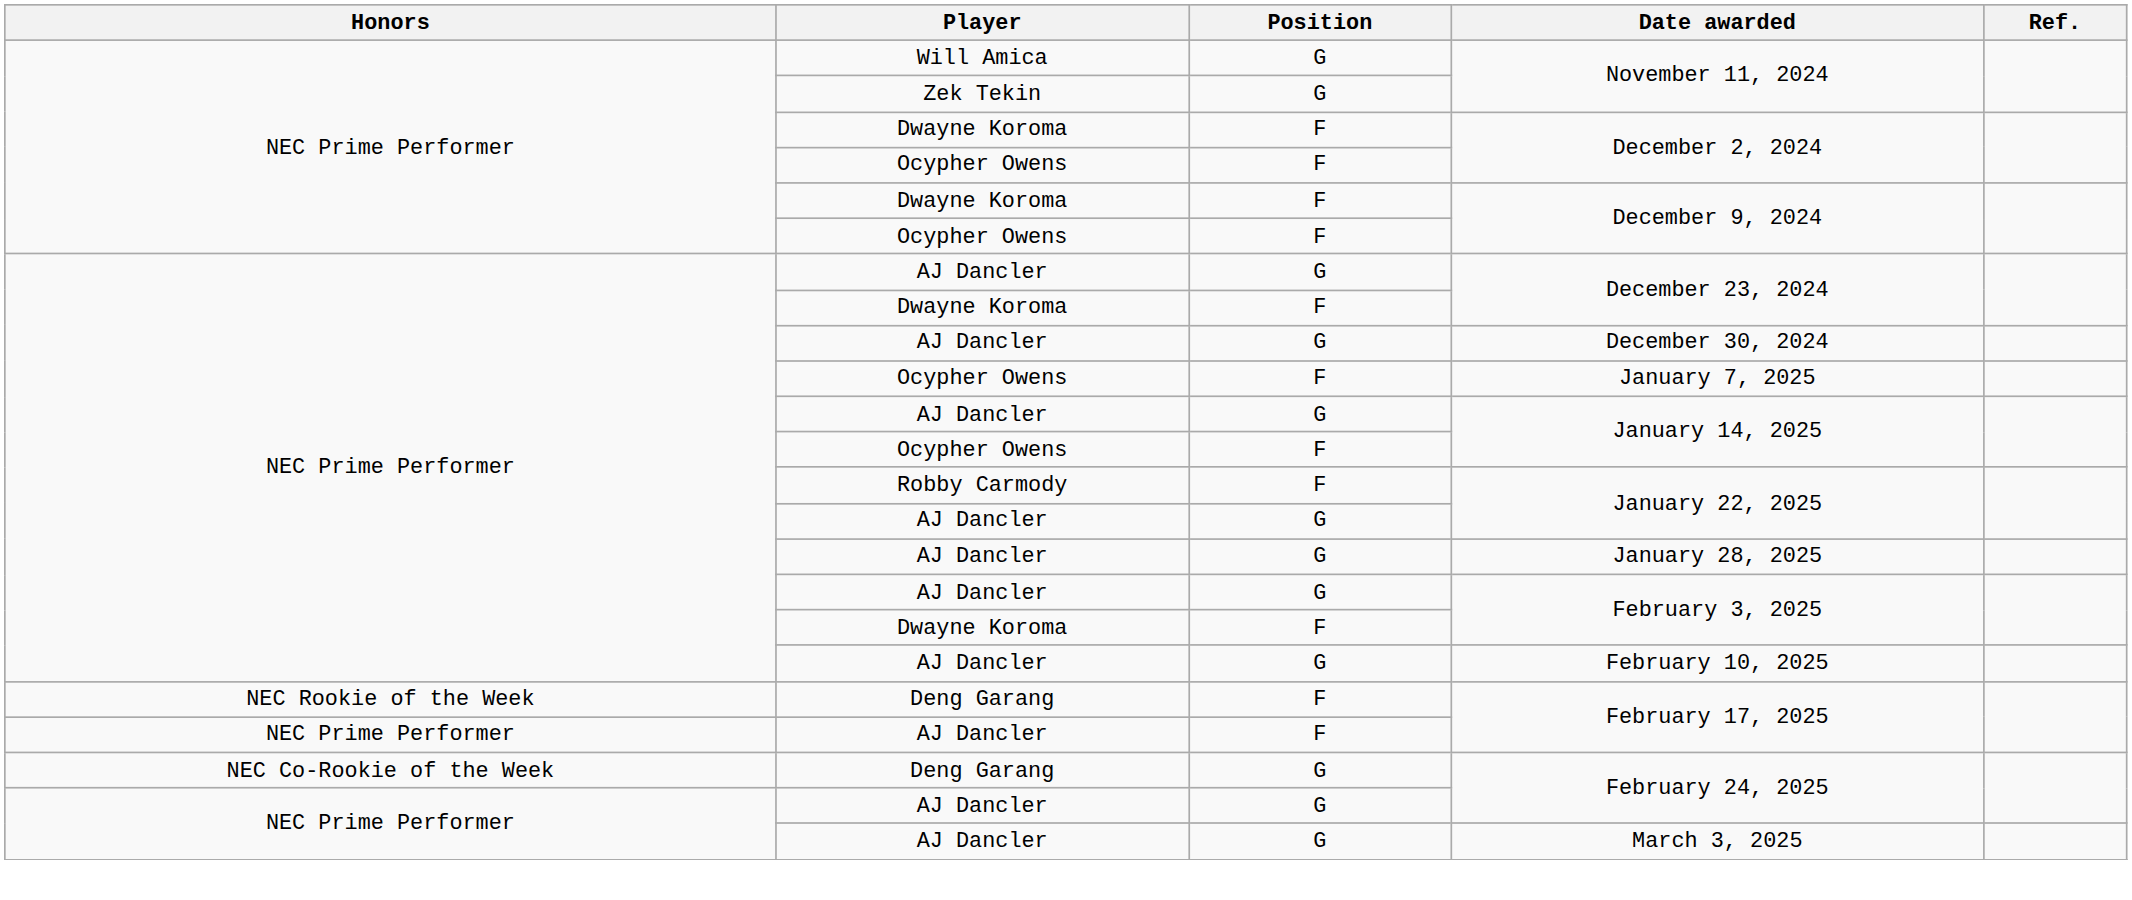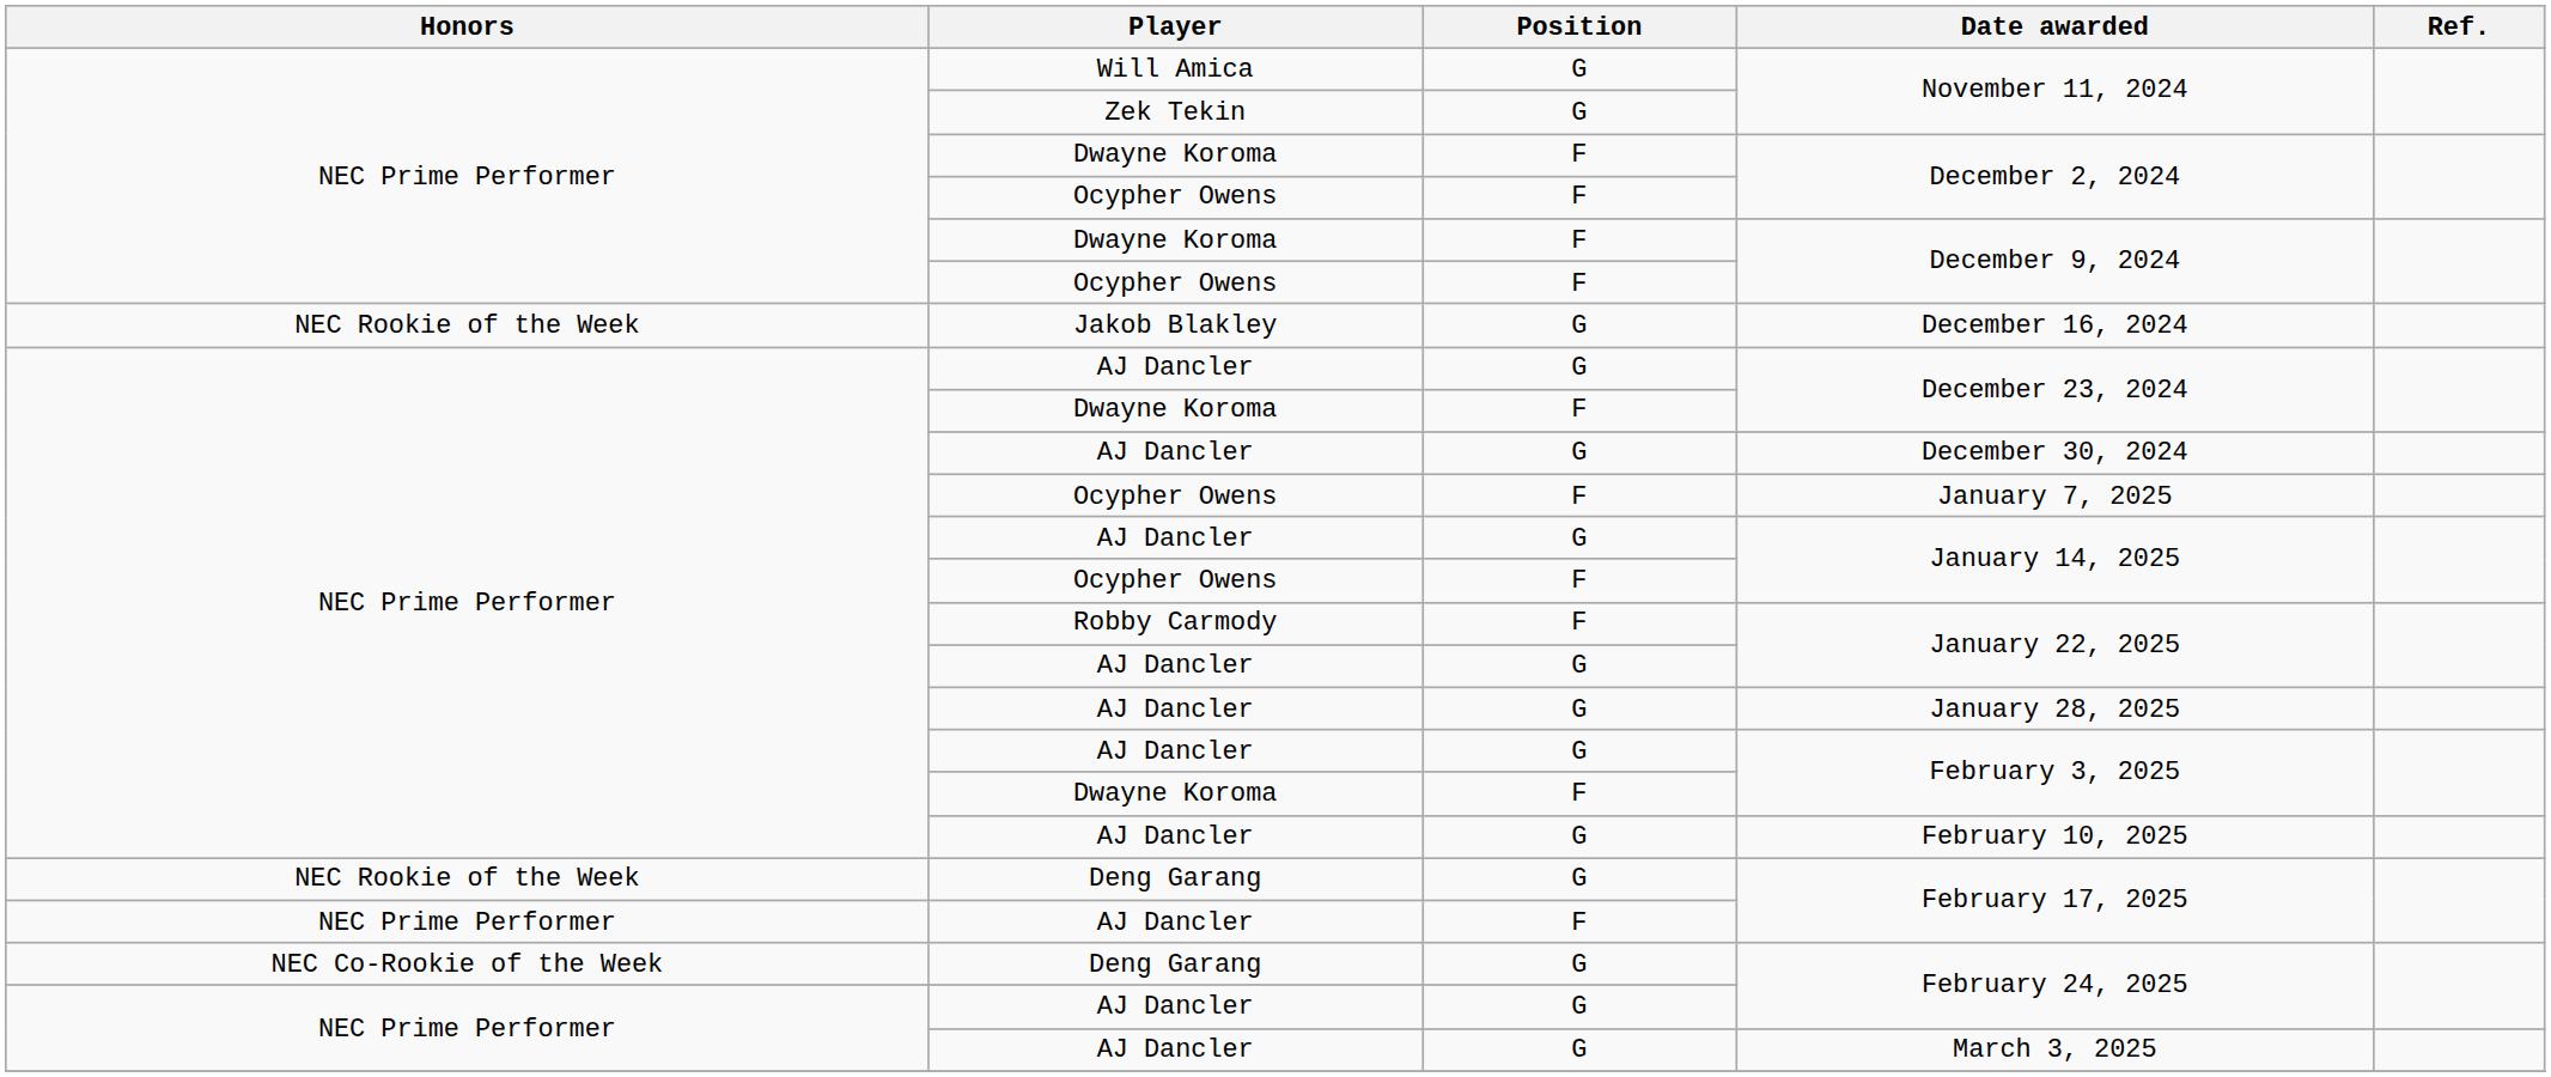+ row: NEC Rookie of the Week | Jakob Blakley | G | December 16, 2024
Deng Garang / February 17, 2025 | Position: F -> G
